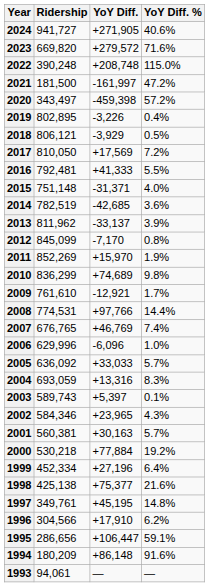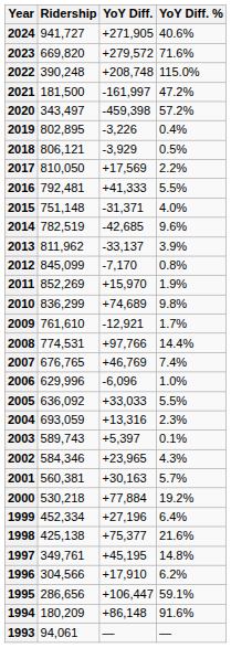2017 | YoY Diff. %: 7.2% -> 2.2%
2014 | YoY Diff. %: 3.6% -> 9.6%
2005 | YoY Diff. %: 5.7% -> 5.5%
2004 | YoY Diff. %: 8.3% -> 2.3%
